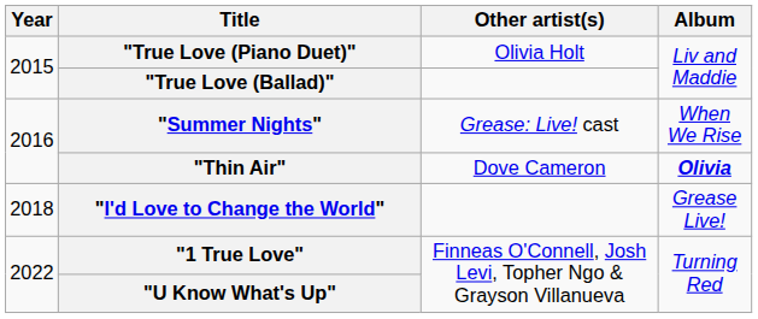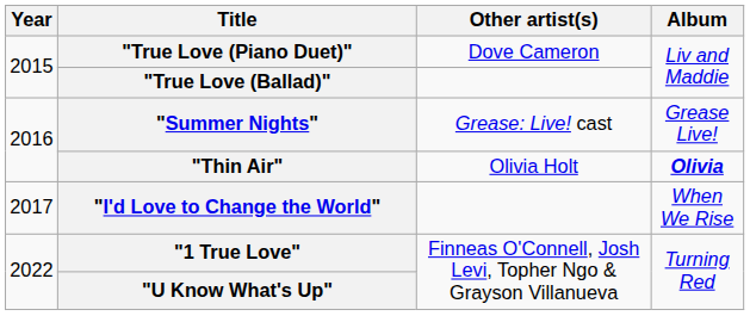"True Love (Piano Duet)" | Other artist(s): Olivia Holt -> Dove Cameron
"Summer Nights" | Album: When We Rise -> Grease Live!
"Thin Air" | Other artist(s): Dove Cameron -> Olivia Holt
"I'd Love to Change the World" | Year: 2018 -> 2017
"I'd Love to Change the World" | Album: Grease Live! -> When We Rise
